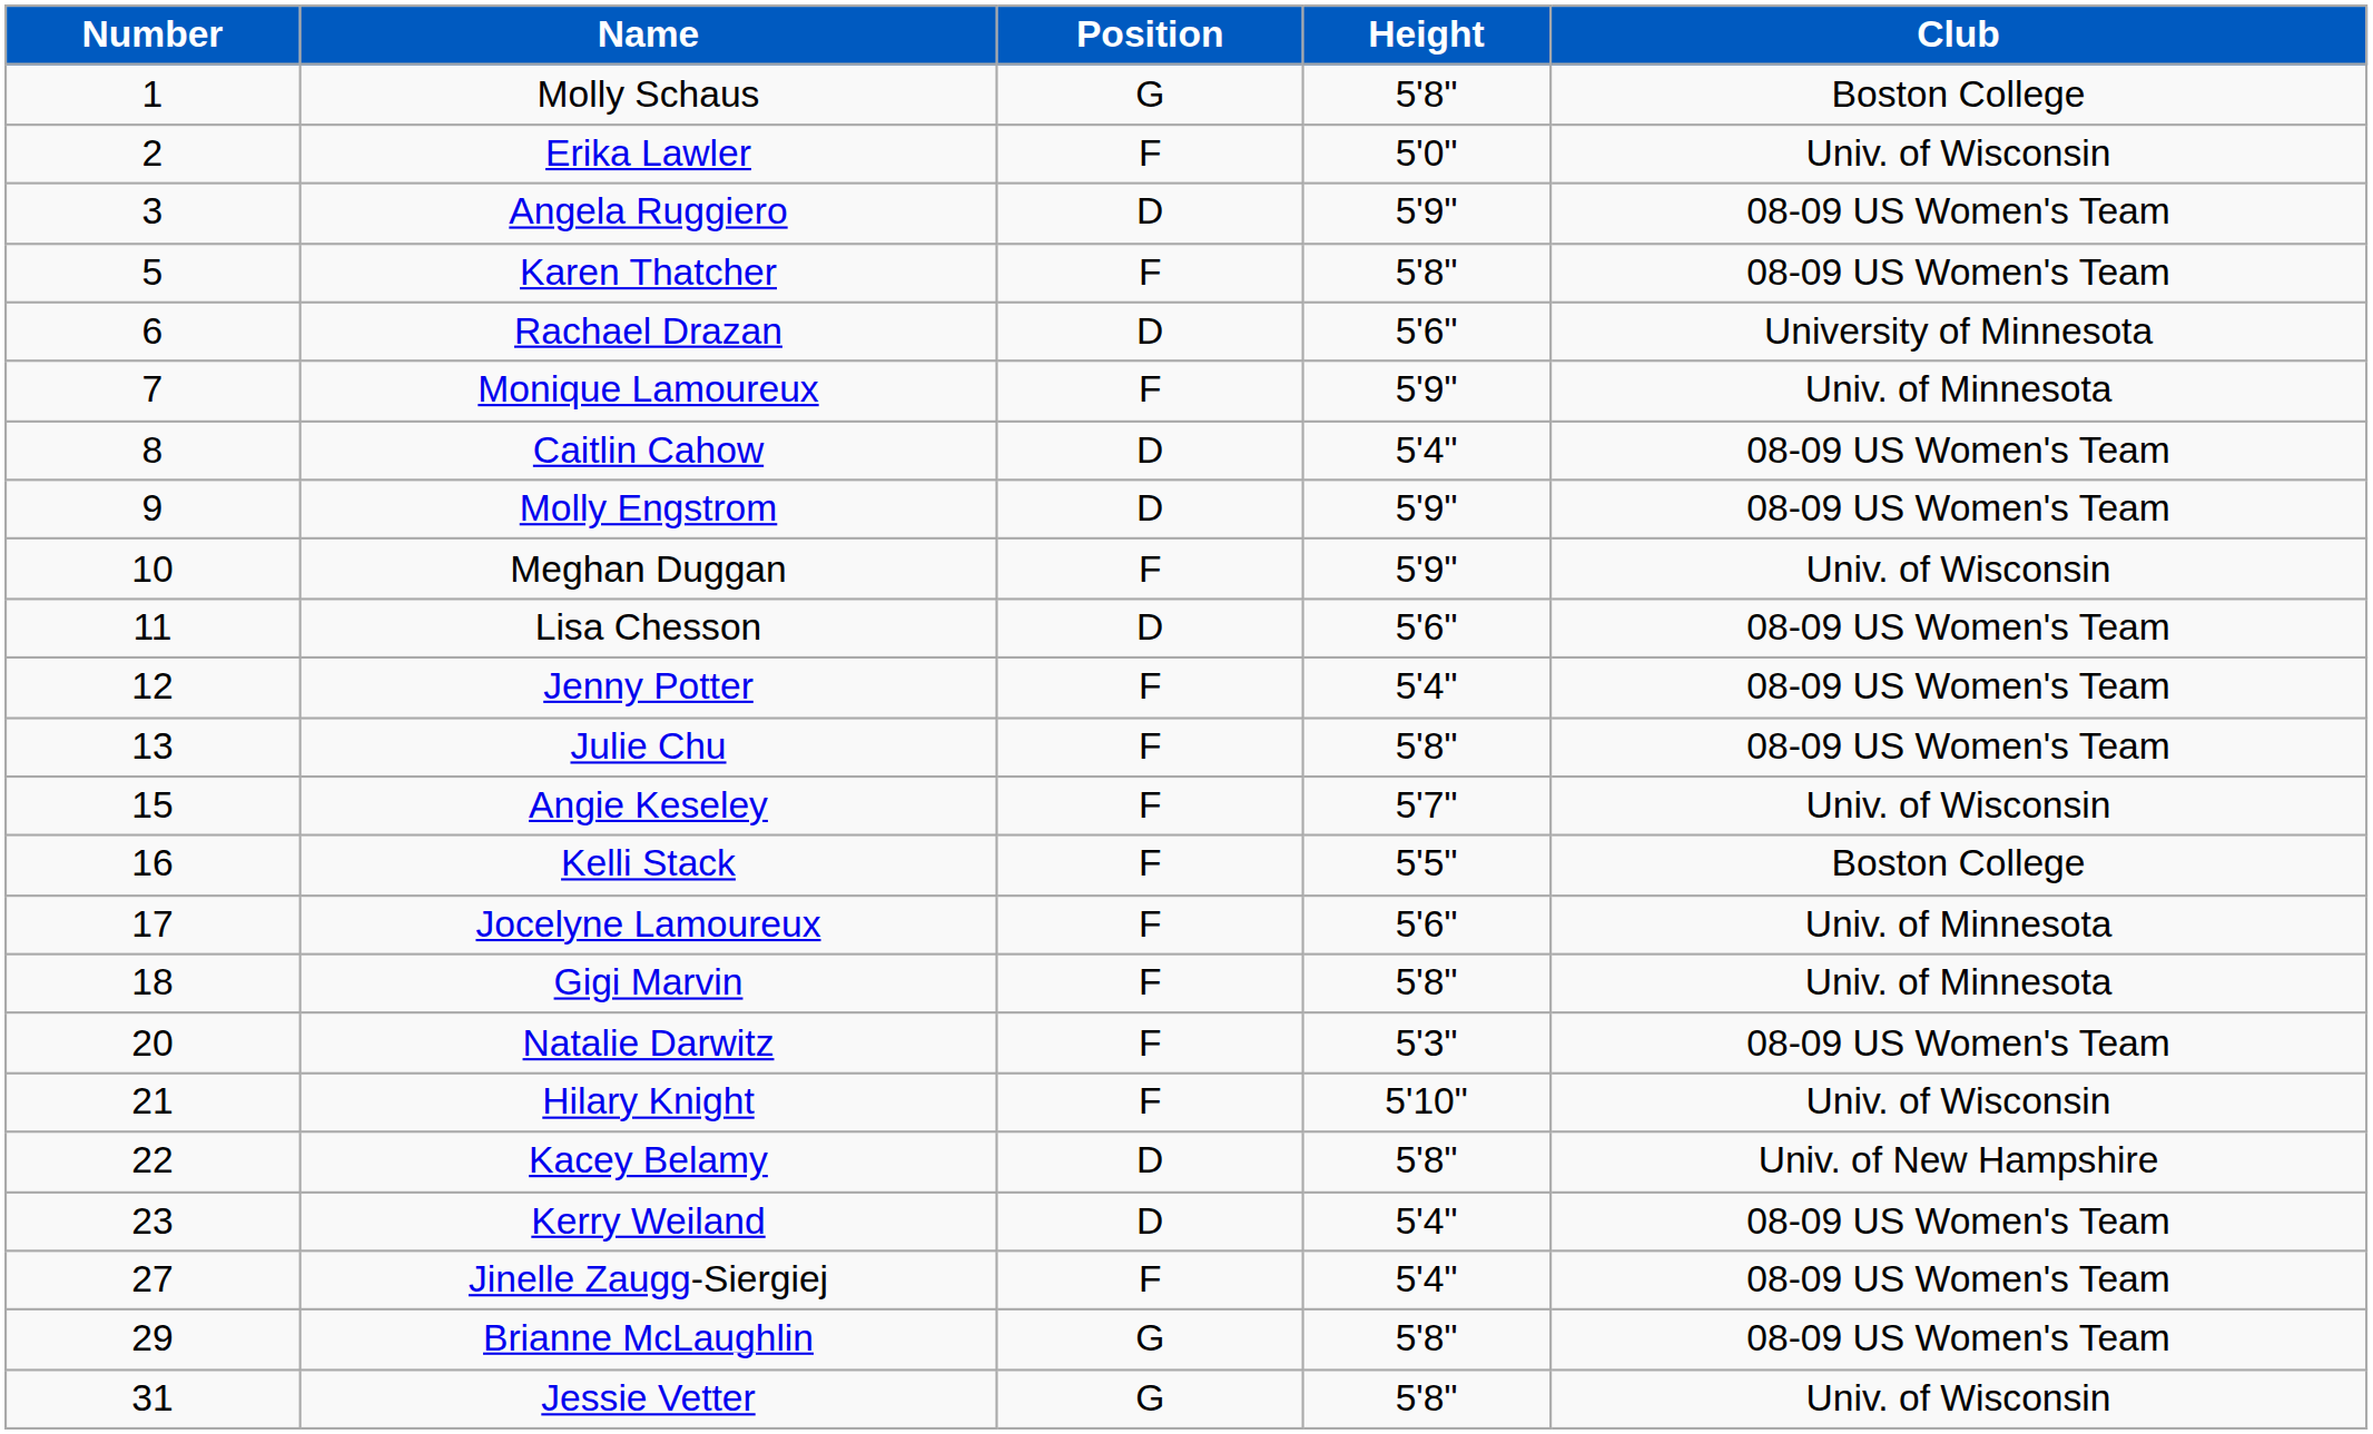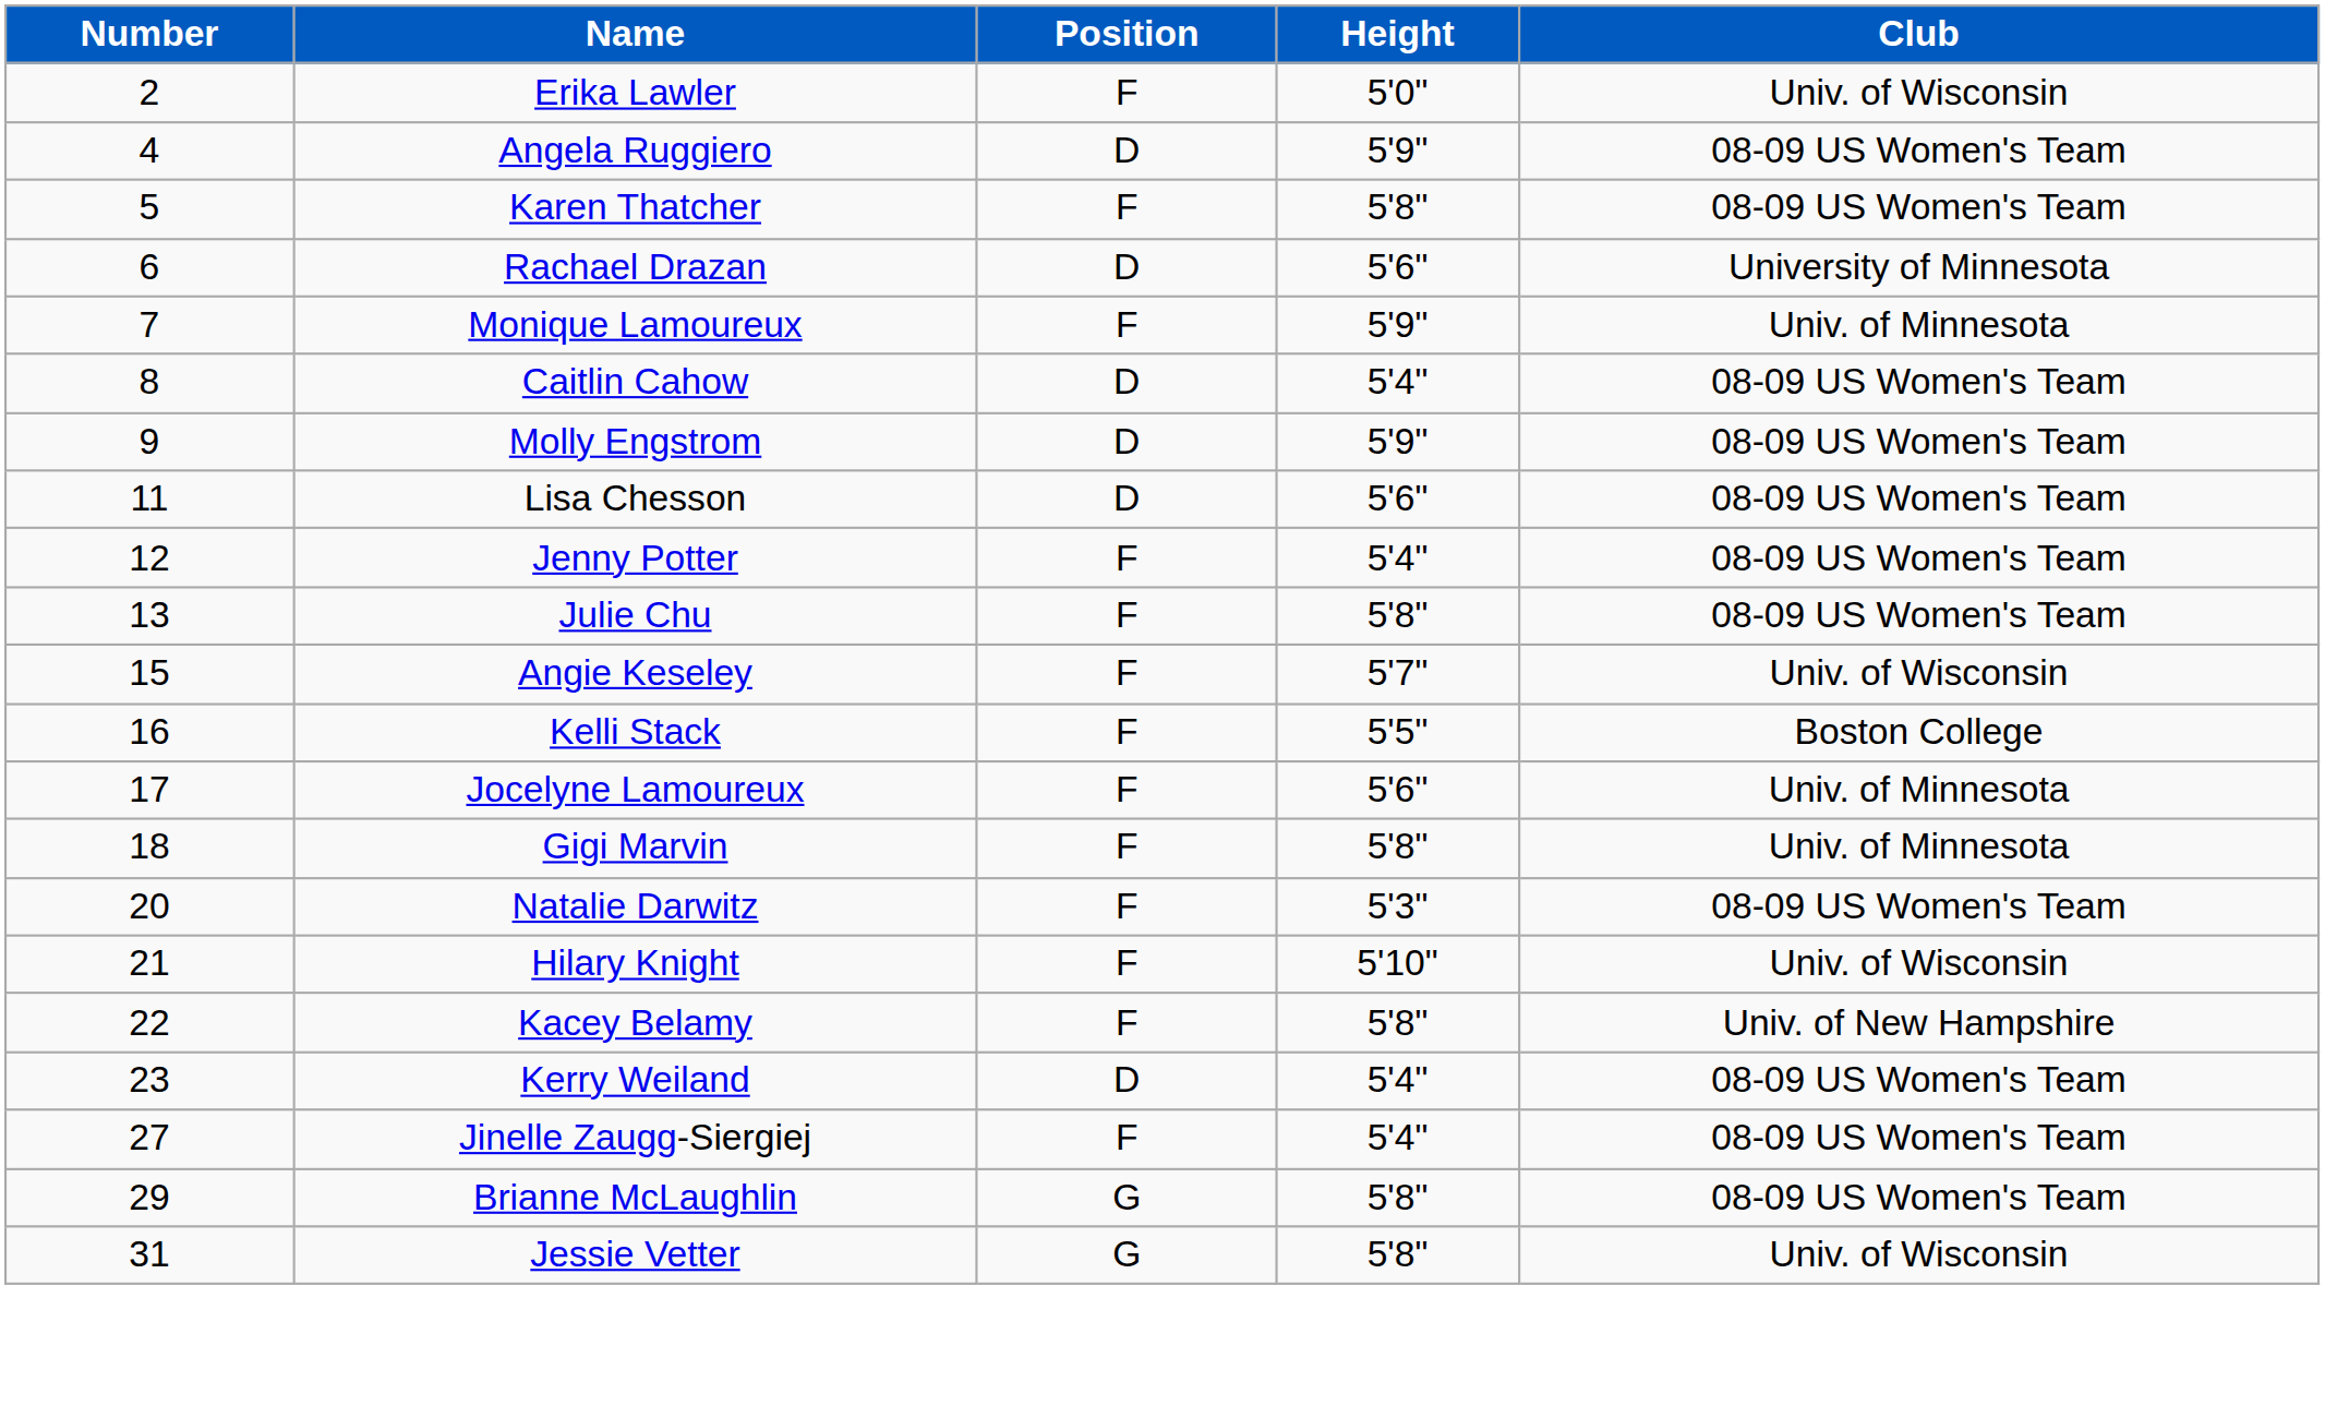- row: 1 | Molly Schaus | G | 5'8" | Boston College
Angela Ruggiero | Number: 3 -> 4
- row: 10 | Meghan Duggan | F | 5'9" | Univ. of Wisconsin
Kacey Belamy | Position: D -> F
